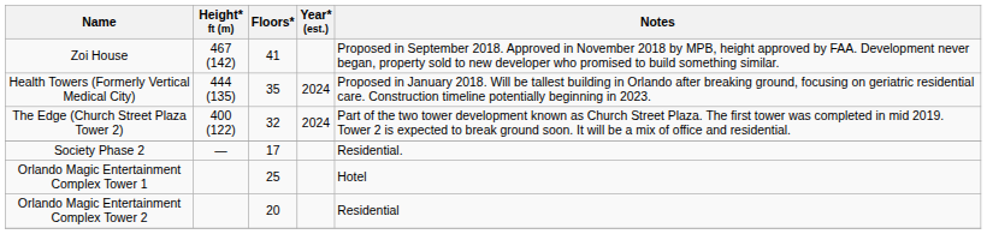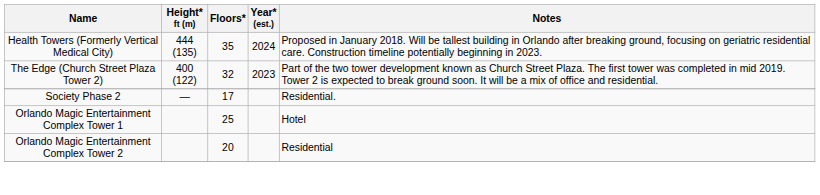- row: Zoi House | 467 (142) | 41 | Proposed in September 2018. Approved in November 2018 by MPB, height approved by FAA. Development never began, property sold to new developer who promised to build something similar.
The Edge (Church Street Plaza Tower 2) | Year* (est.): 2024 -> 2023
